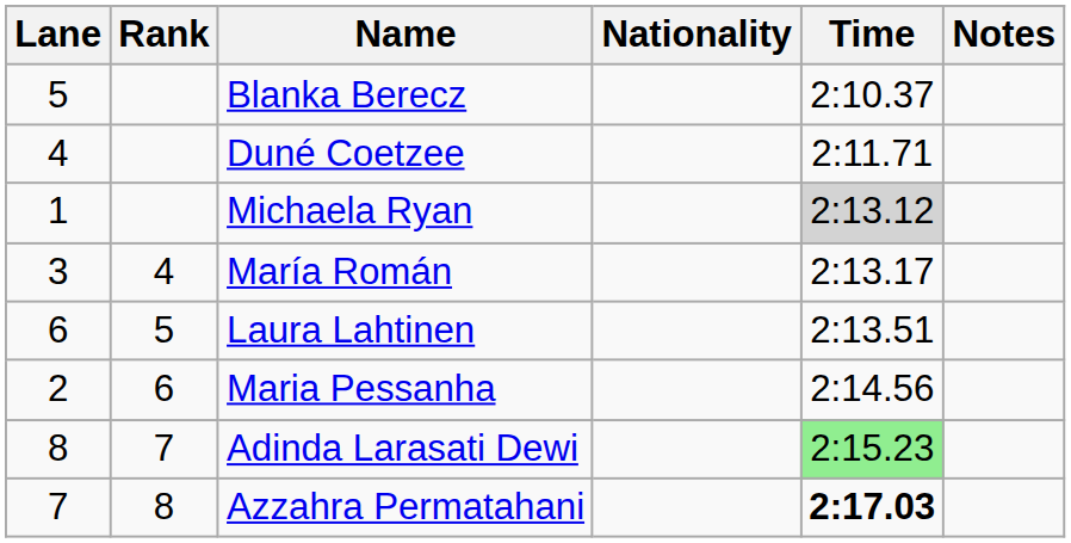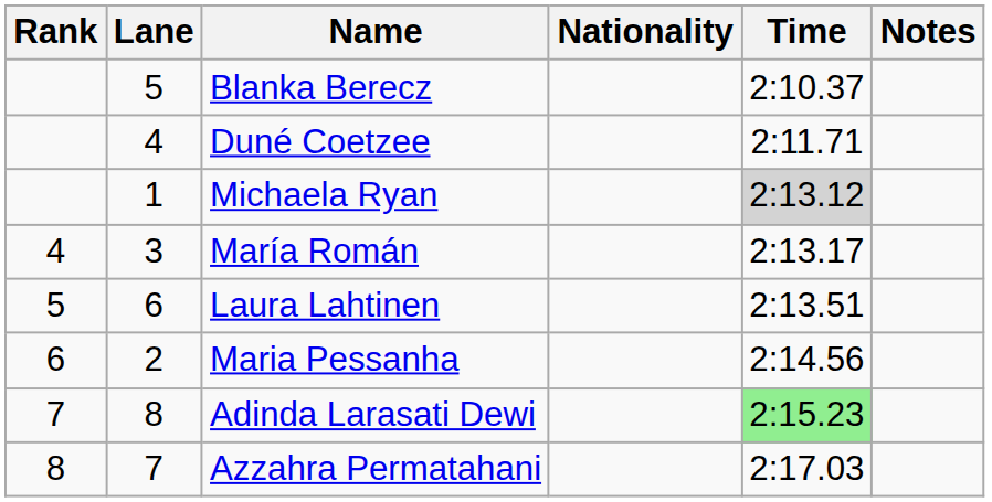columns swapped: Rank <-> Lane
Azzahra Permatahani | Time: bold -> normal
